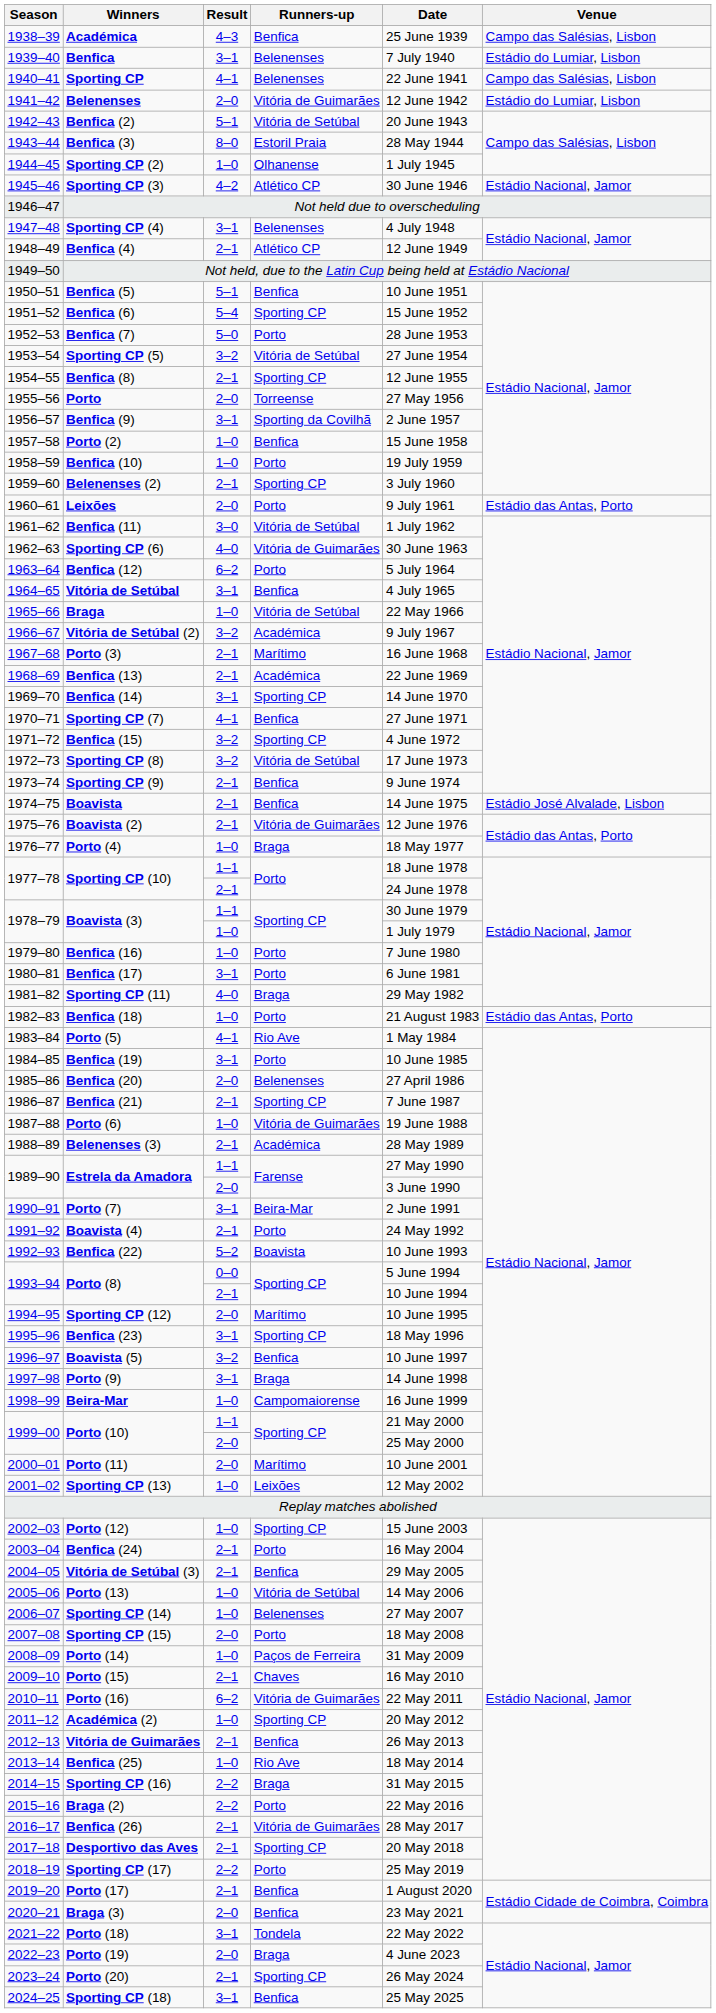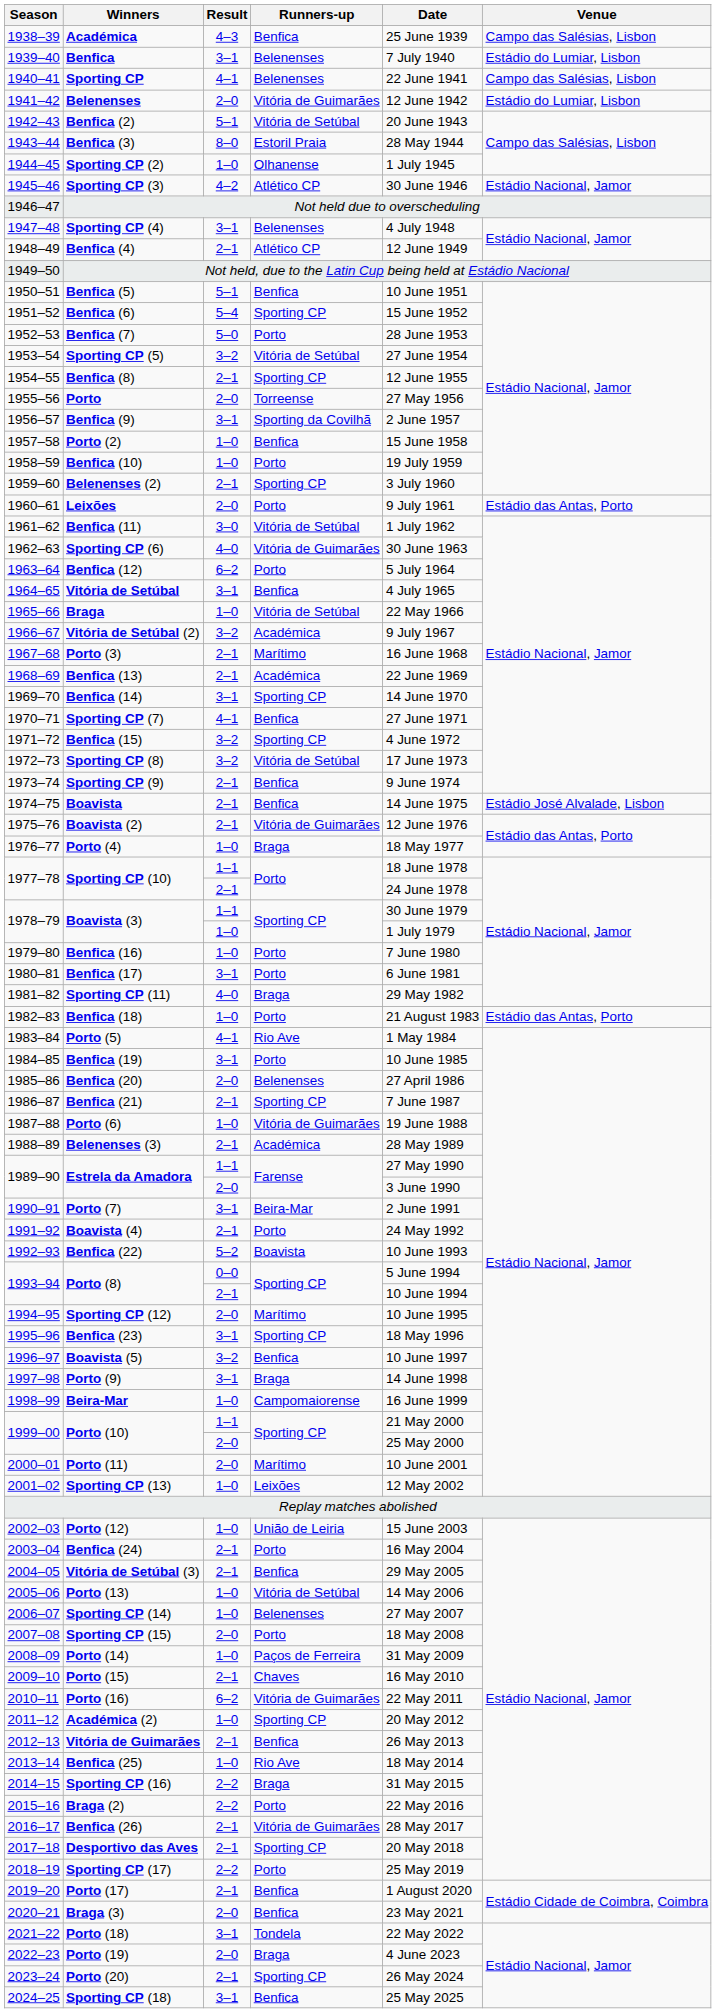Porto (12) | Runners-up: Sporting CP -> União de Leiria
